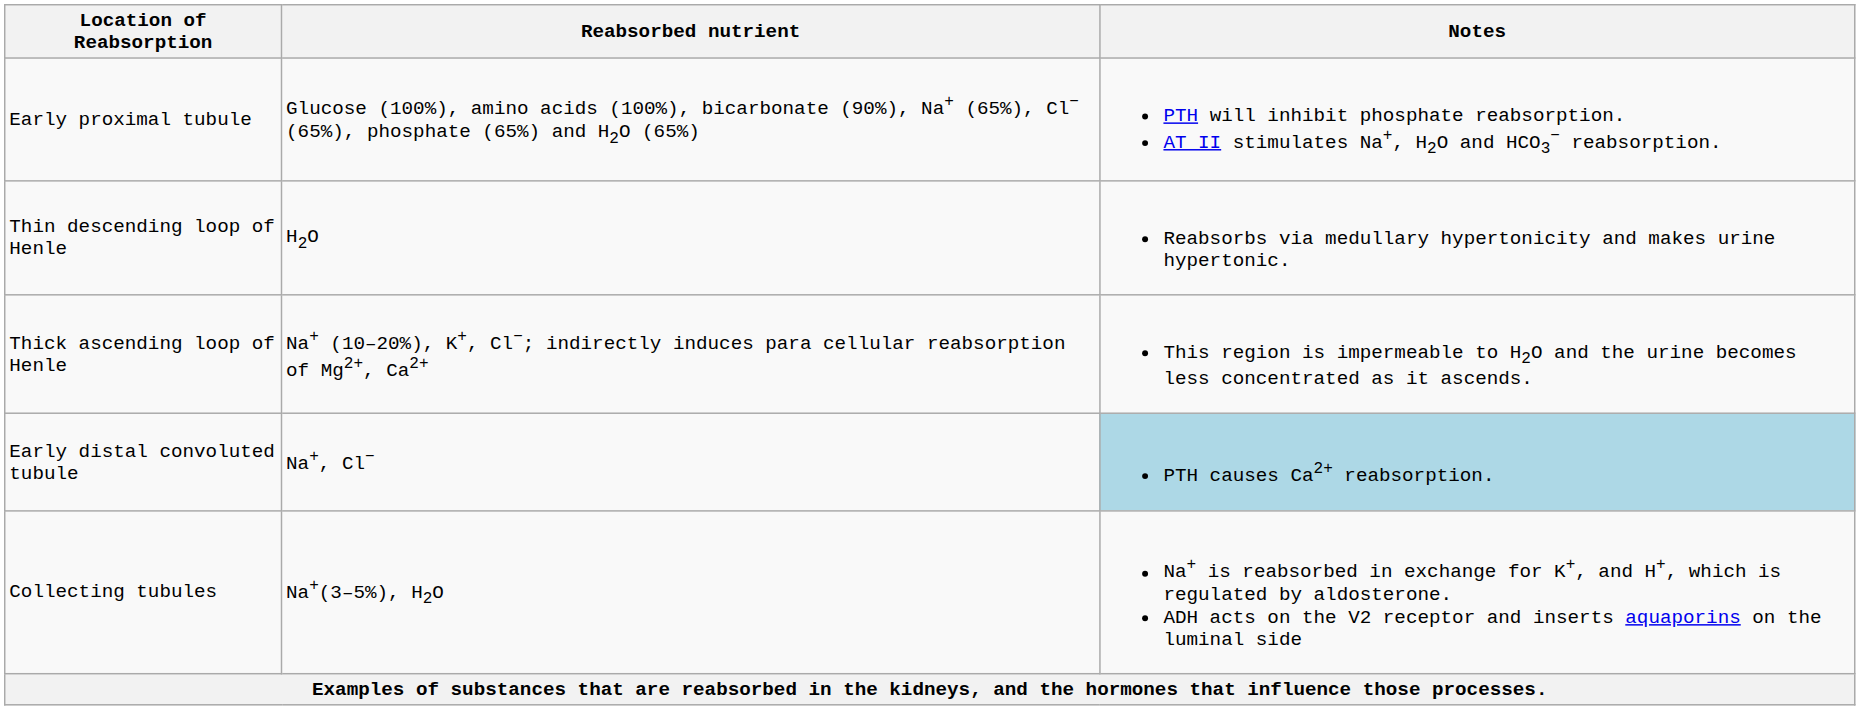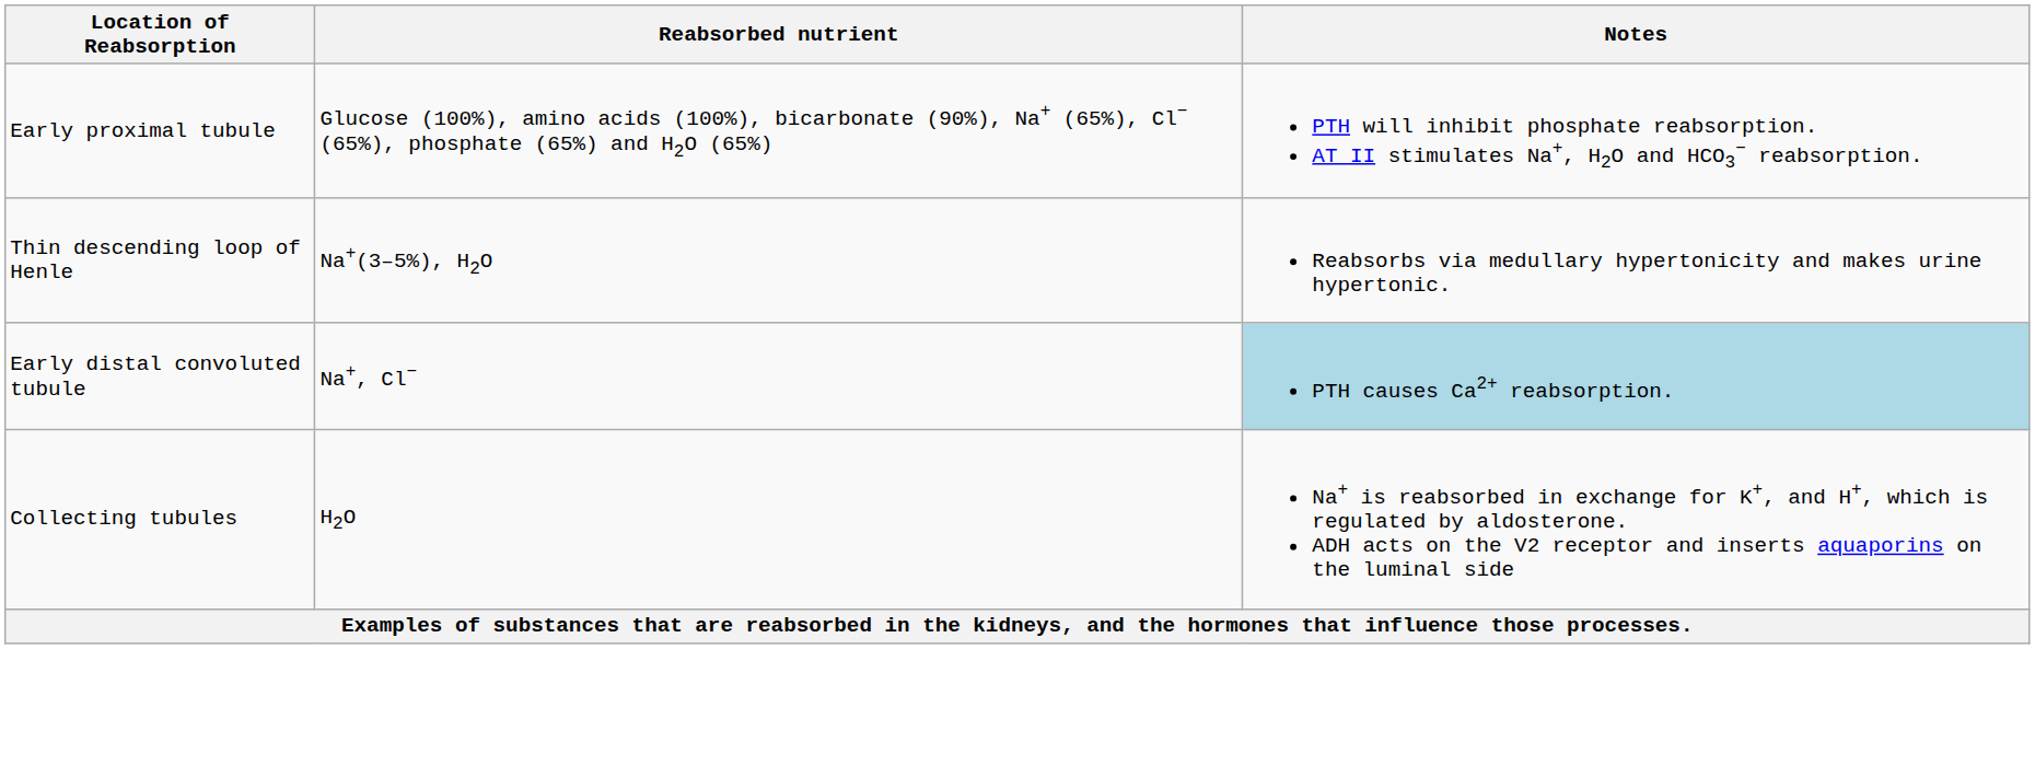Thin descending loop of Henle | Reabsorbed nutrient: H2O -> Na+(3–5%), H2O
- row: Thick ascending loop of Henle | Na+ (10–20%), K+, Cl−; indirectly induces para cellular reabsorption of Mg2+, Ca2+ | This region is impermeable to H2O and the urine becomes less concentrated as it ascends.
Collecting tubules | Reabsorbed nutrient: Na+(3–5%), H2O -> H2O
